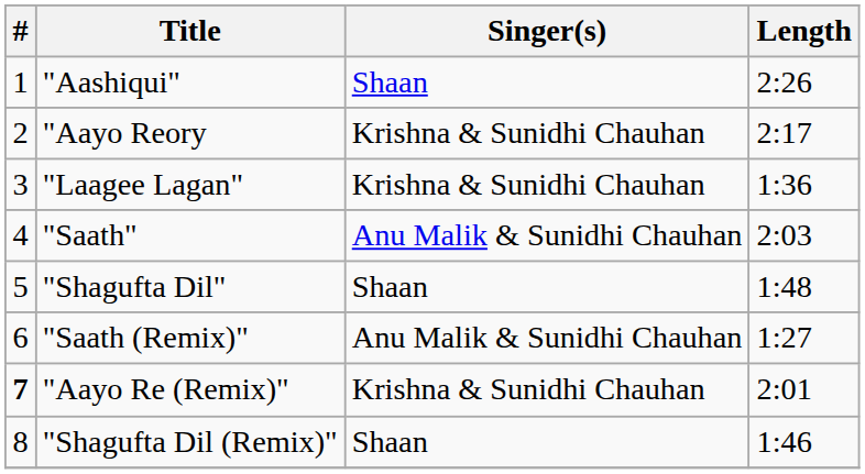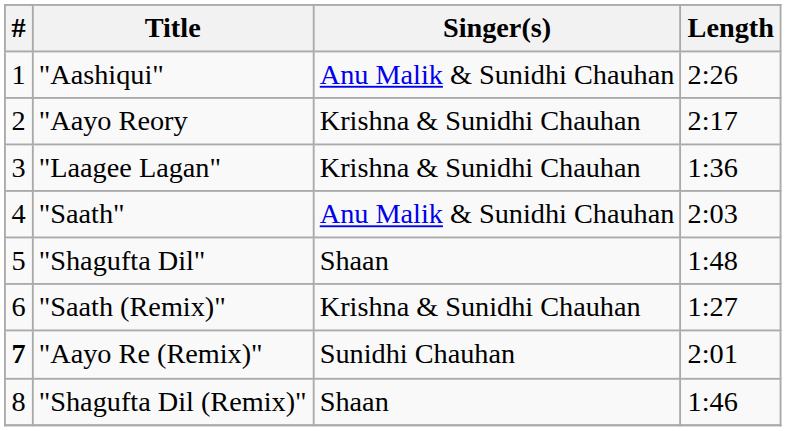"Aashiqui" | Singer(s): Shaan -> Anu Malik & Sunidhi Chauhan
"Saath (Remix)" | Singer(s): Anu Malik & Sunidhi Chauhan -> Krishna & Sunidhi Chauhan
"Aayo Re (Remix)" | Singer(s): Krishna & Sunidhi Chauhan -> Sunidhi Chauhan
